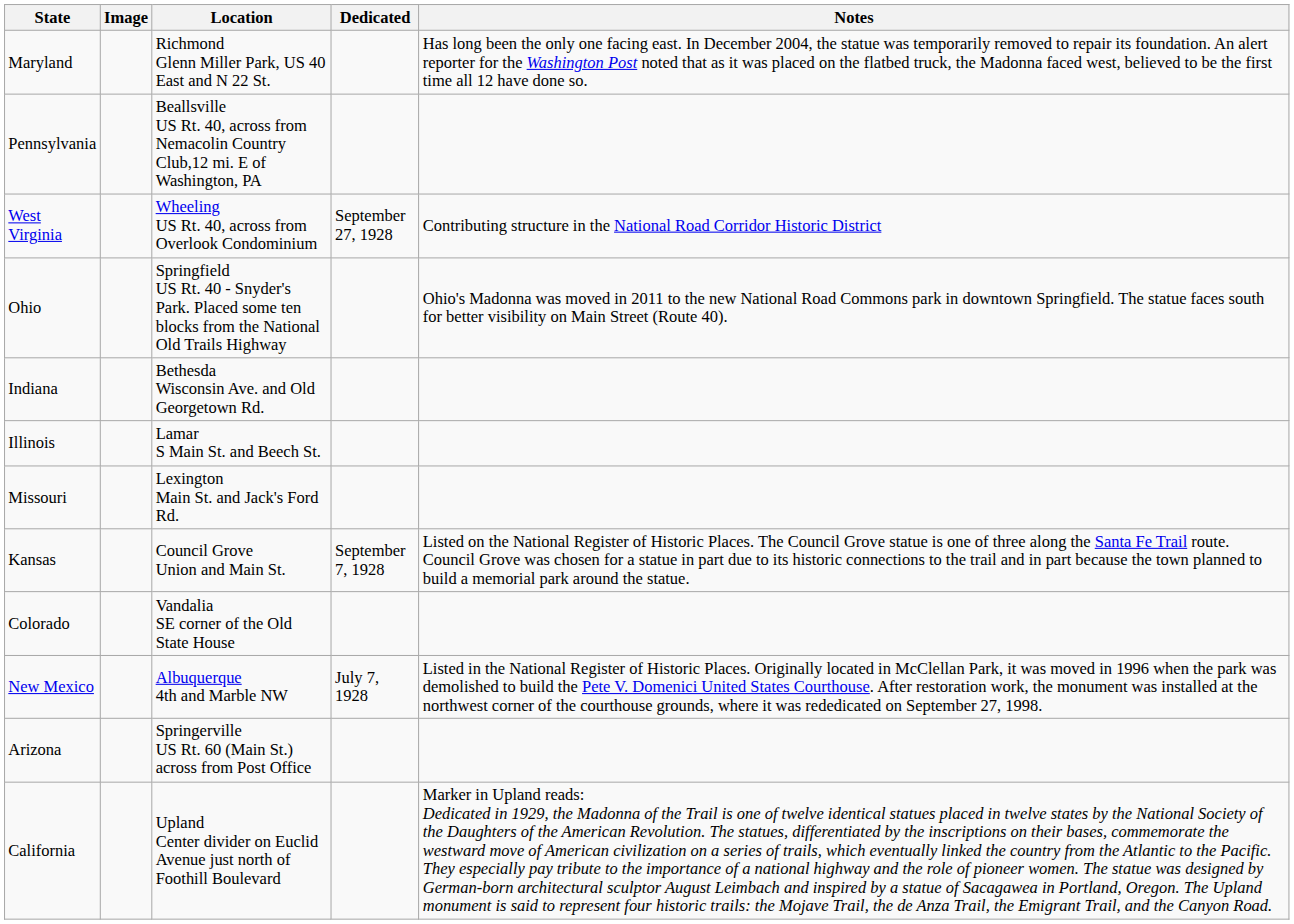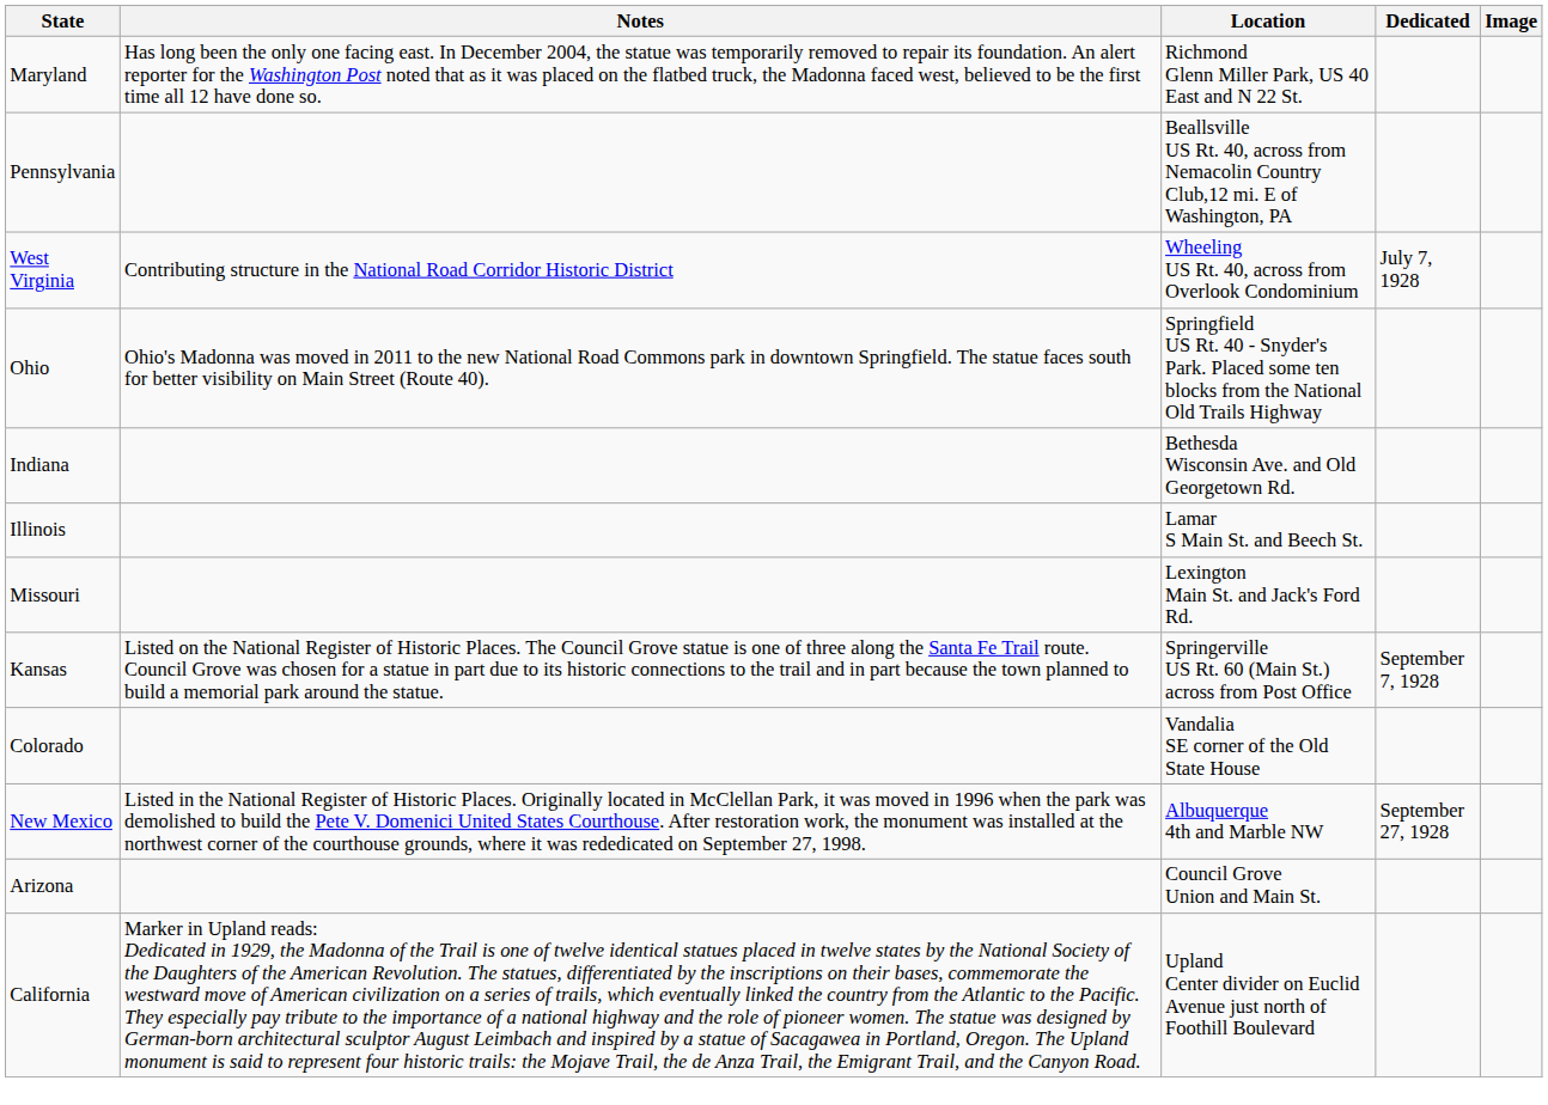columns swapped: Image <-> Notes
West Virginia | Dedicated: September 27, 1928 -> July 7, 1928
Kansas | Location: Council Grove Union and Main St. -> Springerville US Rt. 60 (Main St.) across from Post Office
New Mexico | Dedicated: July 7, 1928 -> September 27, 1928
Arizona | Location: Springerville US Rt. 60 (Main St.) across from Post Office -> Council Grove Union and Main St.
